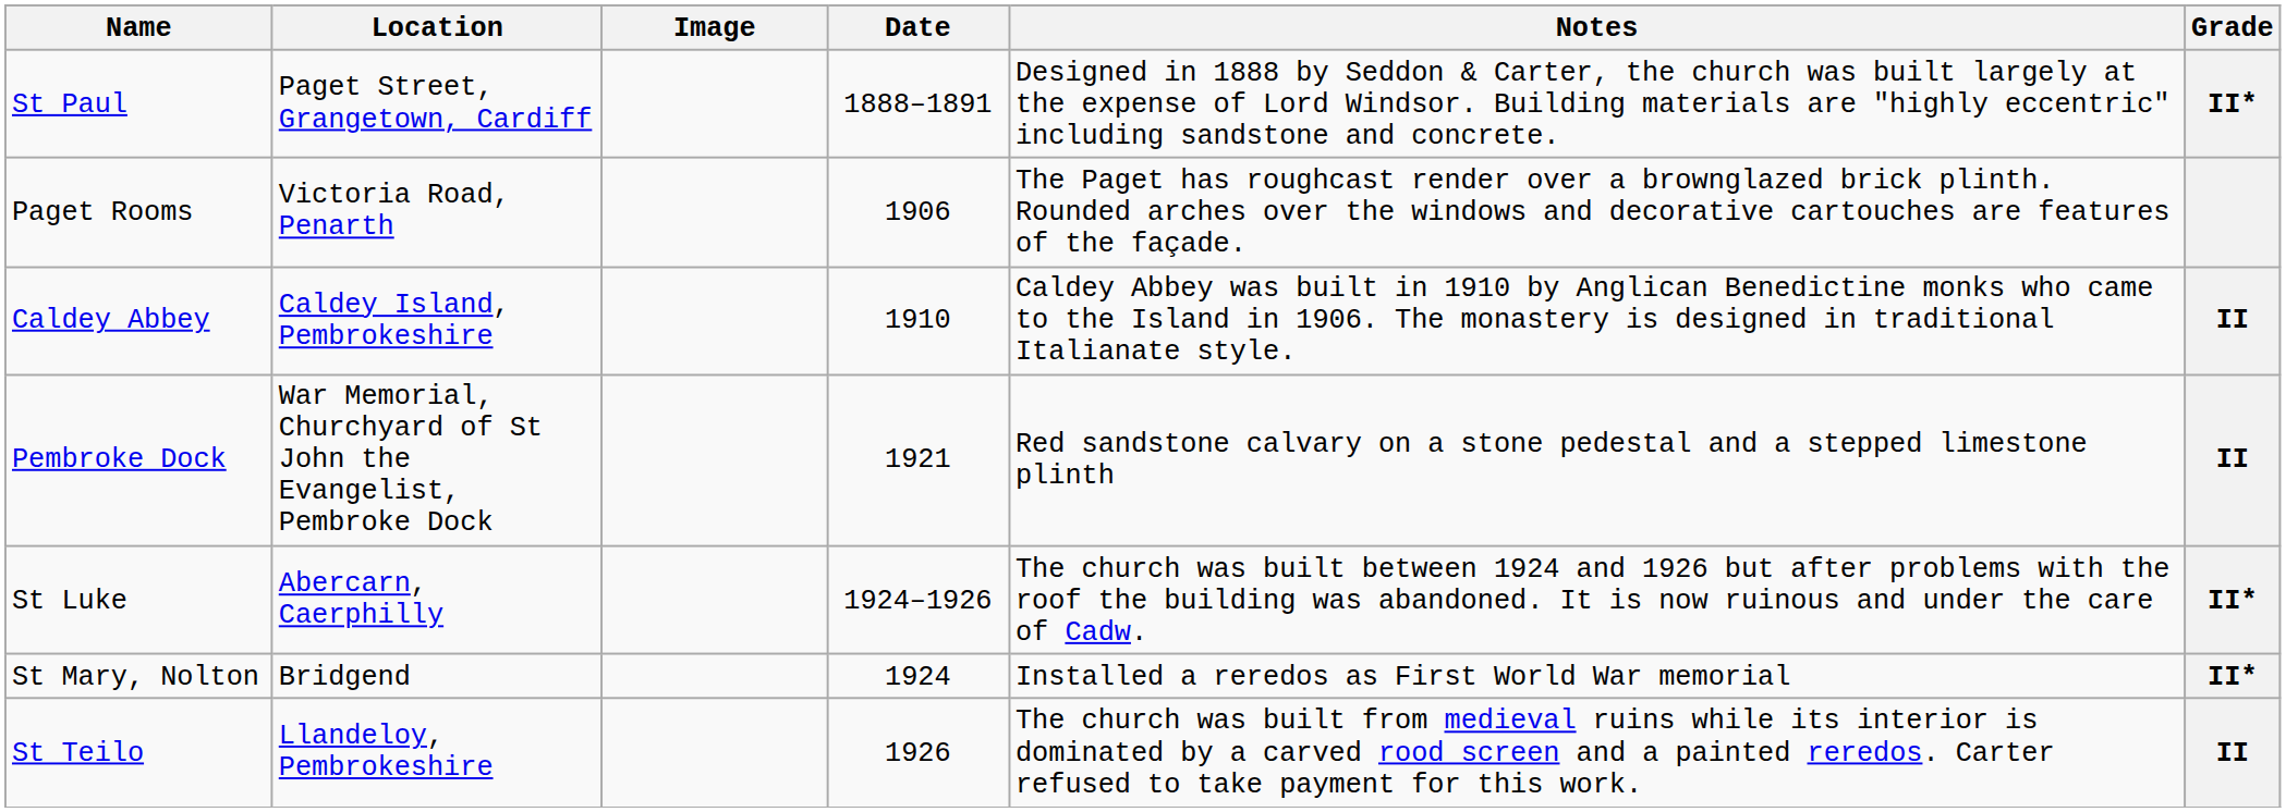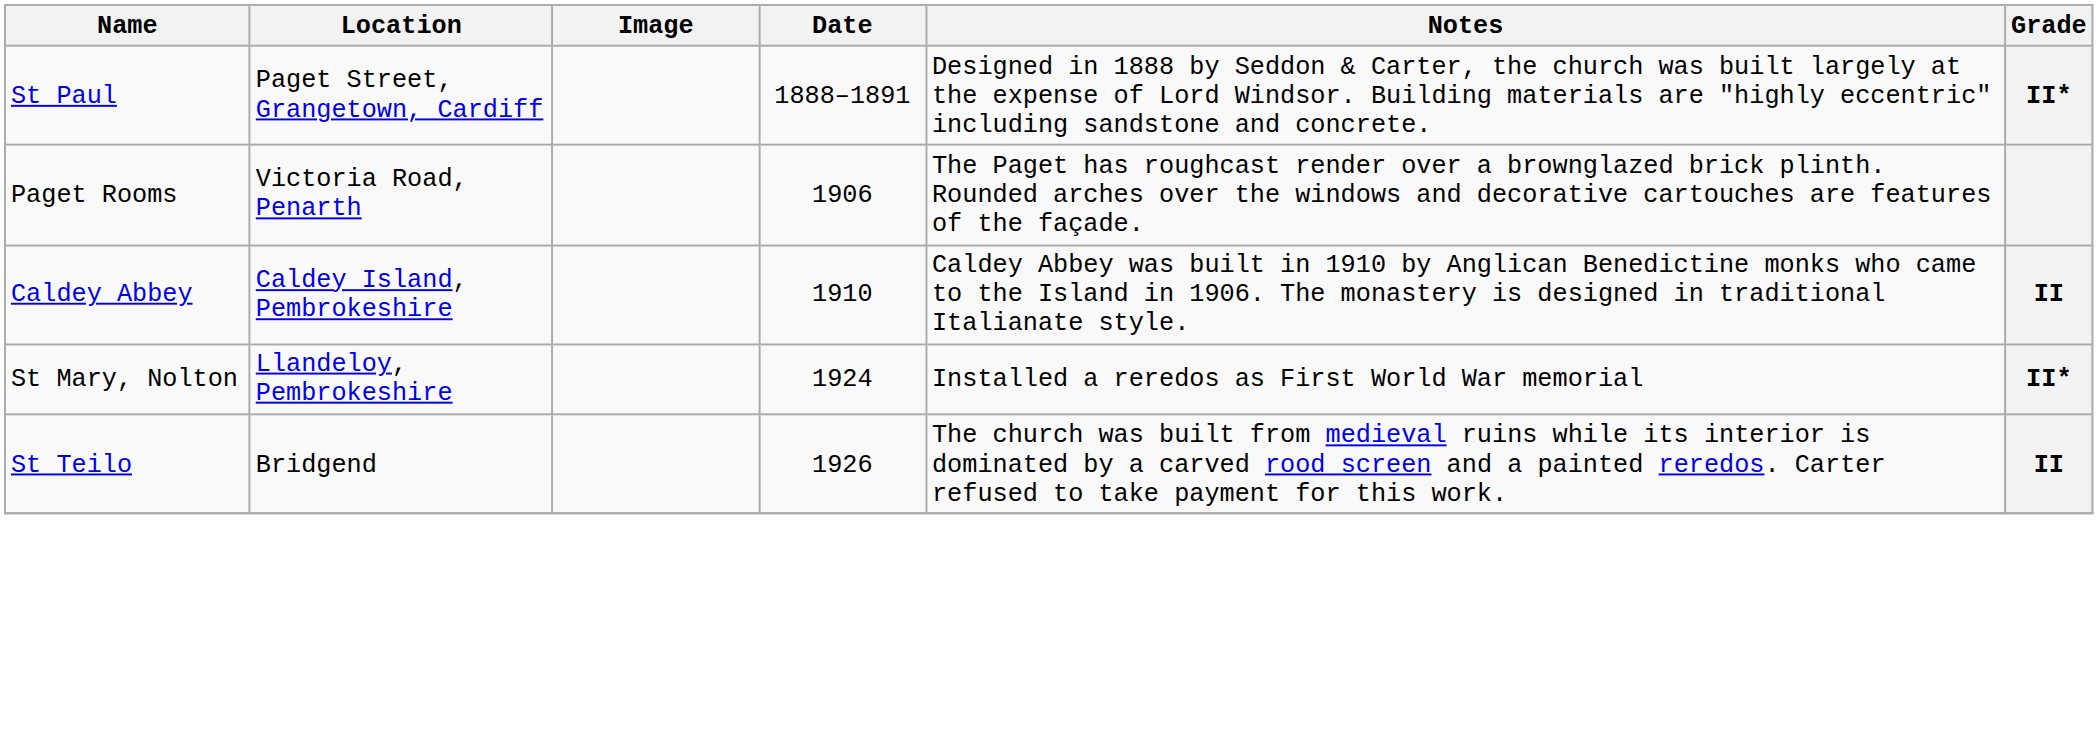- row: Pembroke Dock | War Memorial, Churchyard of St John the Evangelist, Pembroke Dock | 1921 | Red sandstone calvary on a stone pedestal and a stepped limestone plinth | II
- row: St Luke | Abercarn, Caerphilly | 1924–1926 | The church was built between 1924 and 1926 but after problems with the roof the building was abandoned. It is now ruinous and under the care of Cadw. | II*
St Mary, Nolton | Location: Bridgend -> Llandeloy, Pembrokeshire
St Teilo | Location: Llandeloy, Pembrokeshire -> Bridgend
